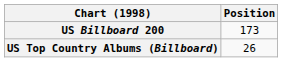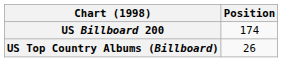US Billboard 200 | Position: 173 -> 174
